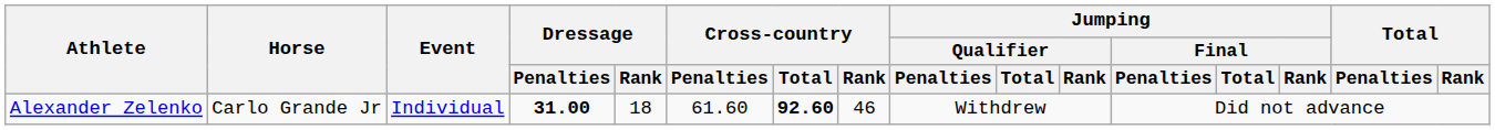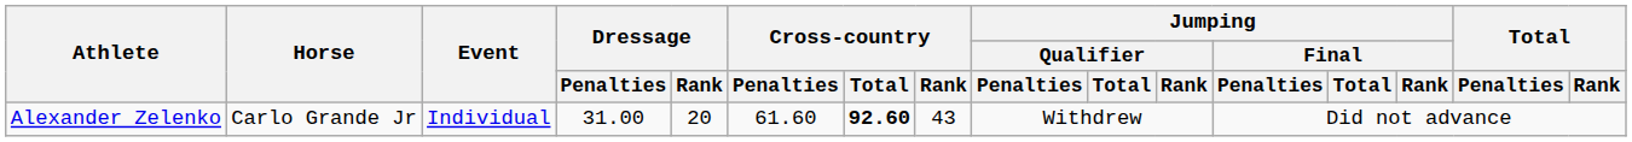Alexander Zelenko | Dressage / Penalties: bold -> normal
Alexander Zelenko | Dressage / Rank: 18 -> 20
Alexander Zelenko | Cross-country / Rank: 46 -> 43
